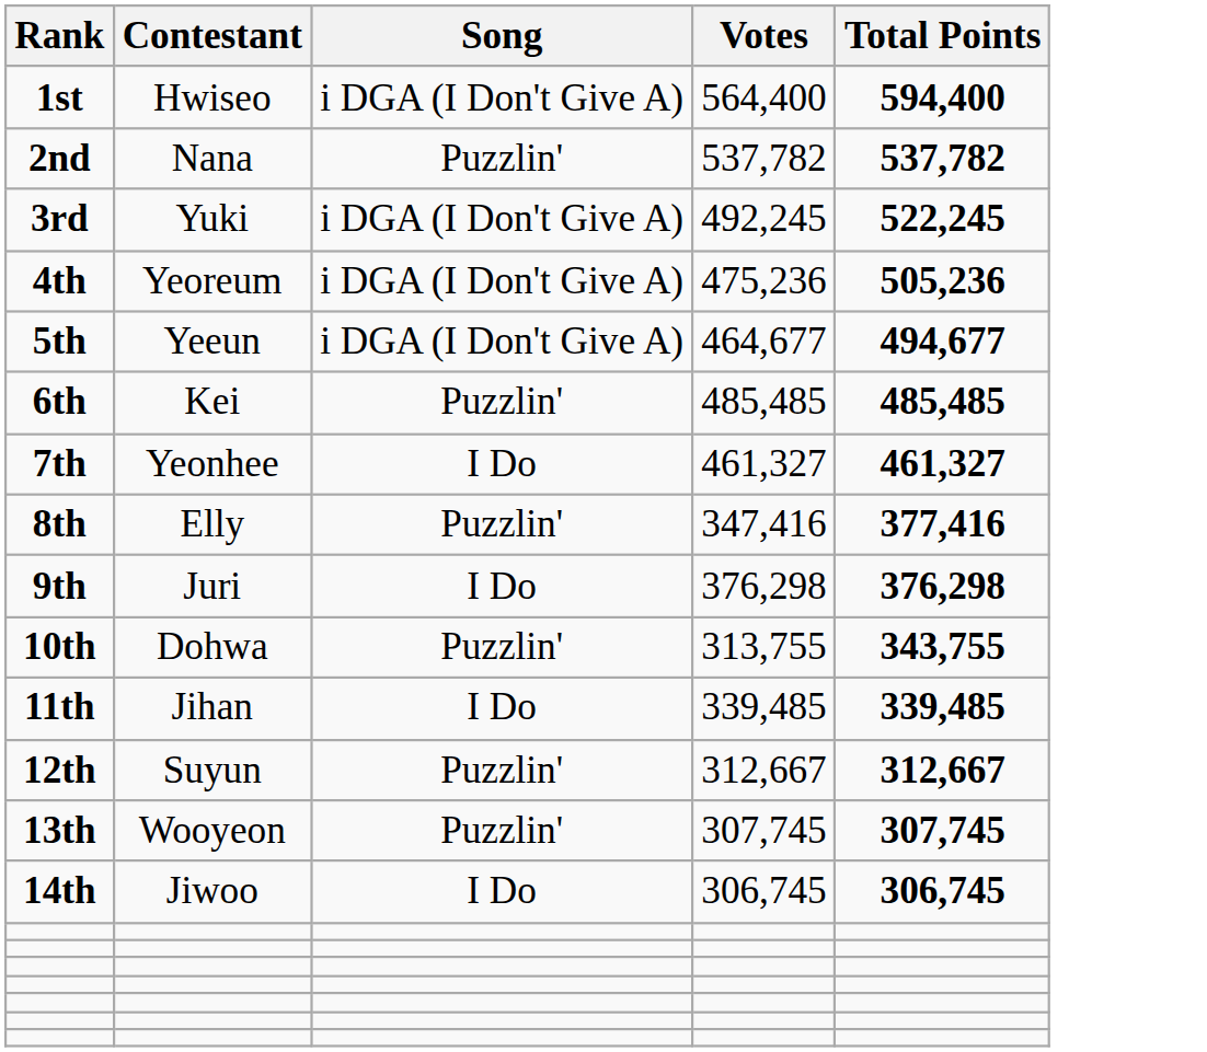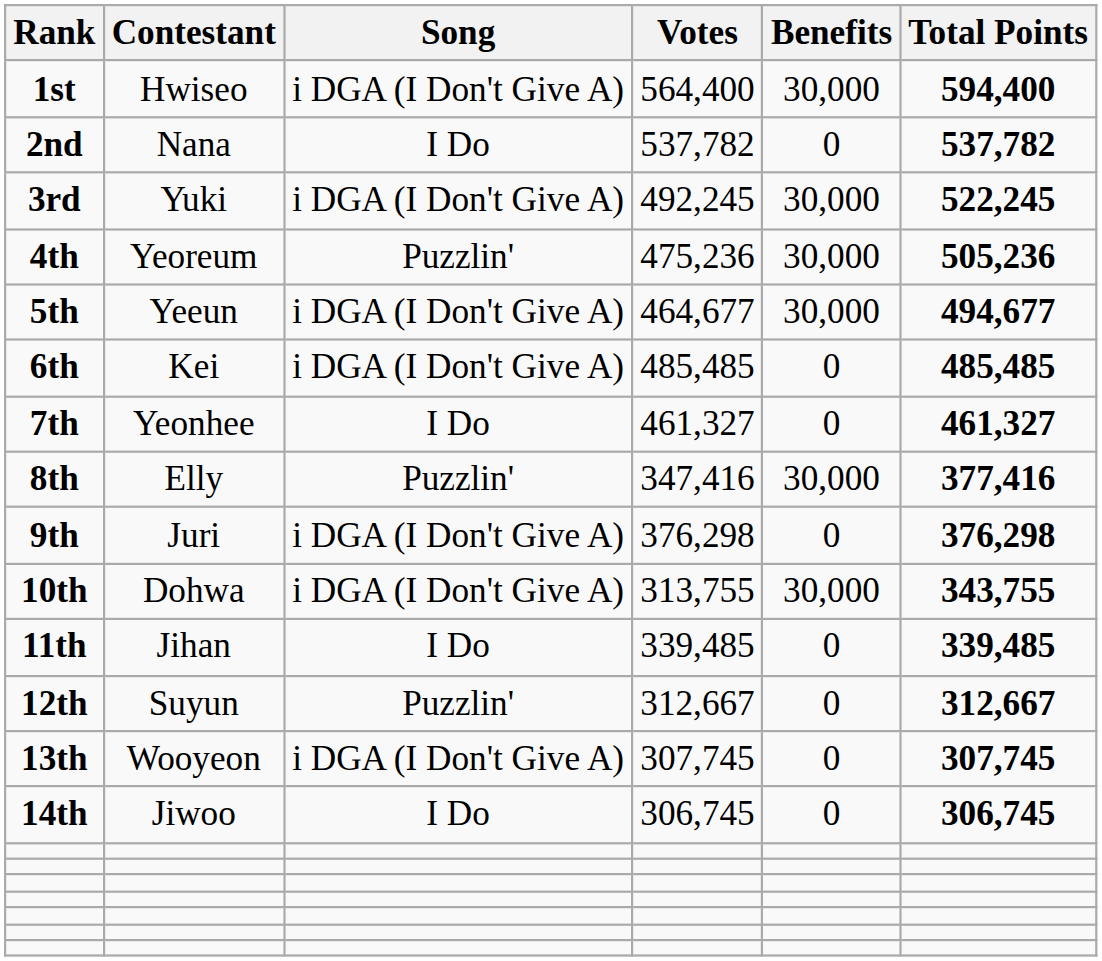+ column: Benefits | 30,000 | 0 | 30,000 | 30,000 | 30,000 | 0 | 0 | 30,000 | 0 | 30,000 | 0 | 0 | 0 | 0
2nd | Song: Puzzlin' -> I Do
4th | Song: i DGA (I Don't Give A) -> Puzzlin'
6th | Song: Puzzlin' -> i DGA (I Don't Give A)
9th | Song: I Do -> i DGA (I Don't Give A)
10th | Song: Puzzlin' -> i DGA (I Don't Give A)
13th | Song: Puzzlin' -> i DGA (I Don't Give A)
